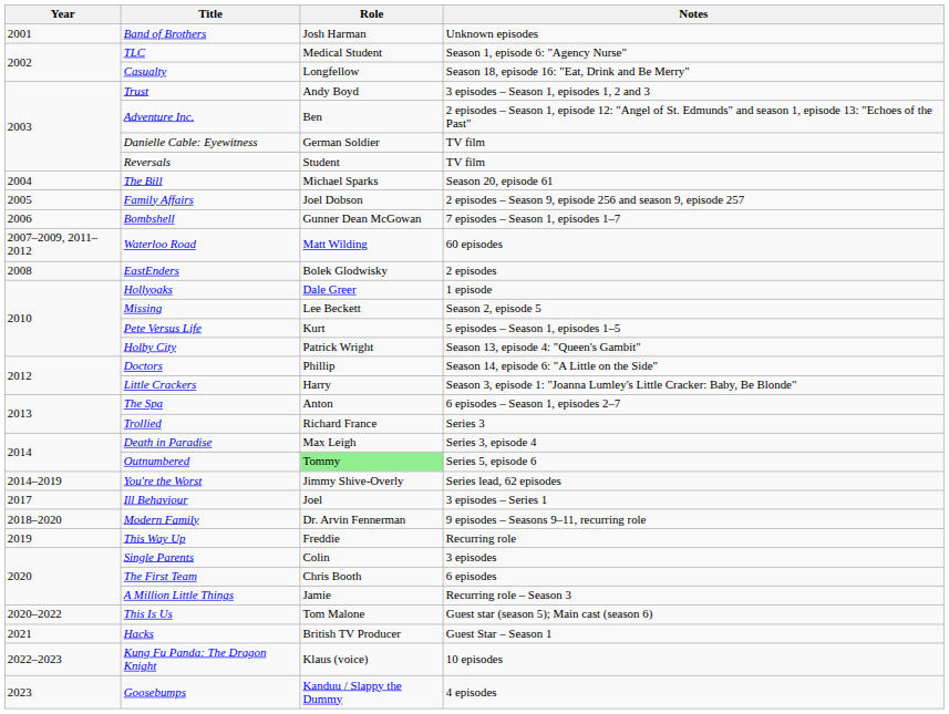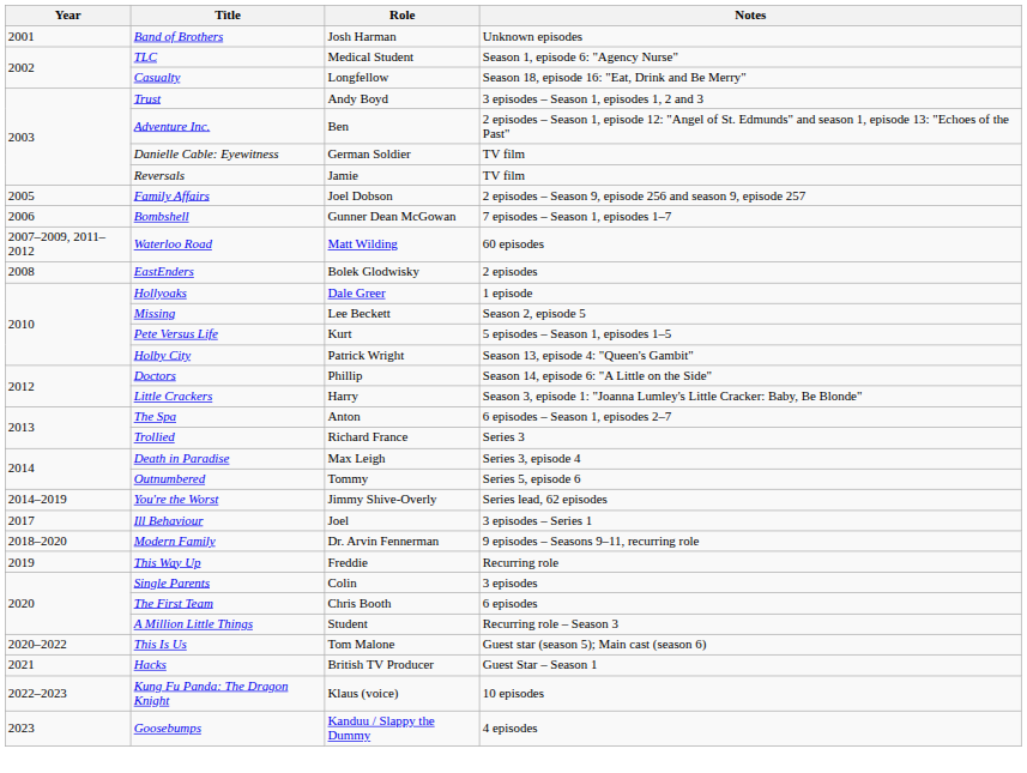Reversals | Role: Student -> Jamie
- row: 2004 | The Bill | Michael Sparks | Season 20, episode 61
Outnumbered | Role: lightgreen background -> no background
A Million Little Things | Role: Jamie -> Student
